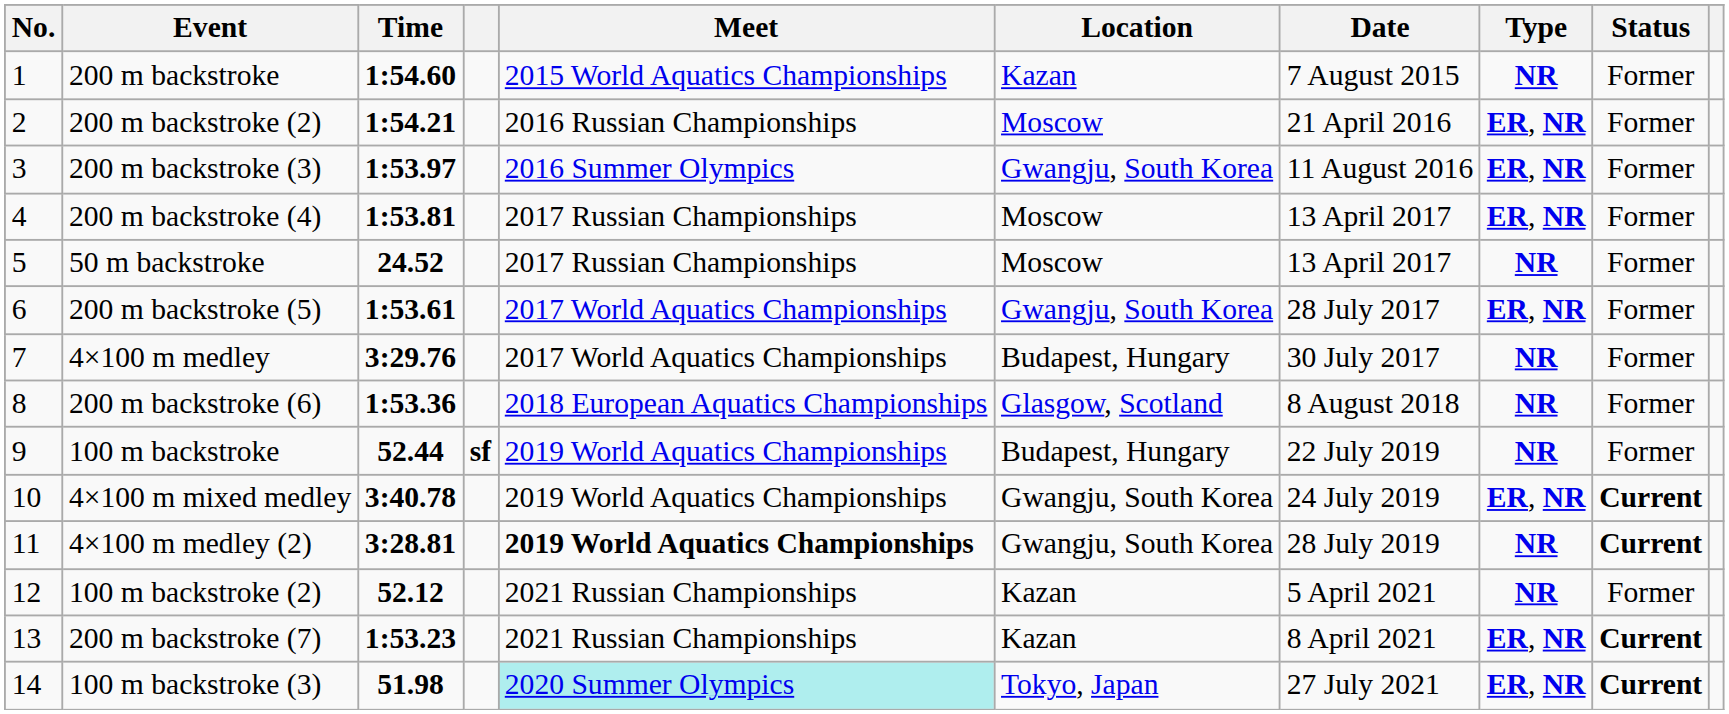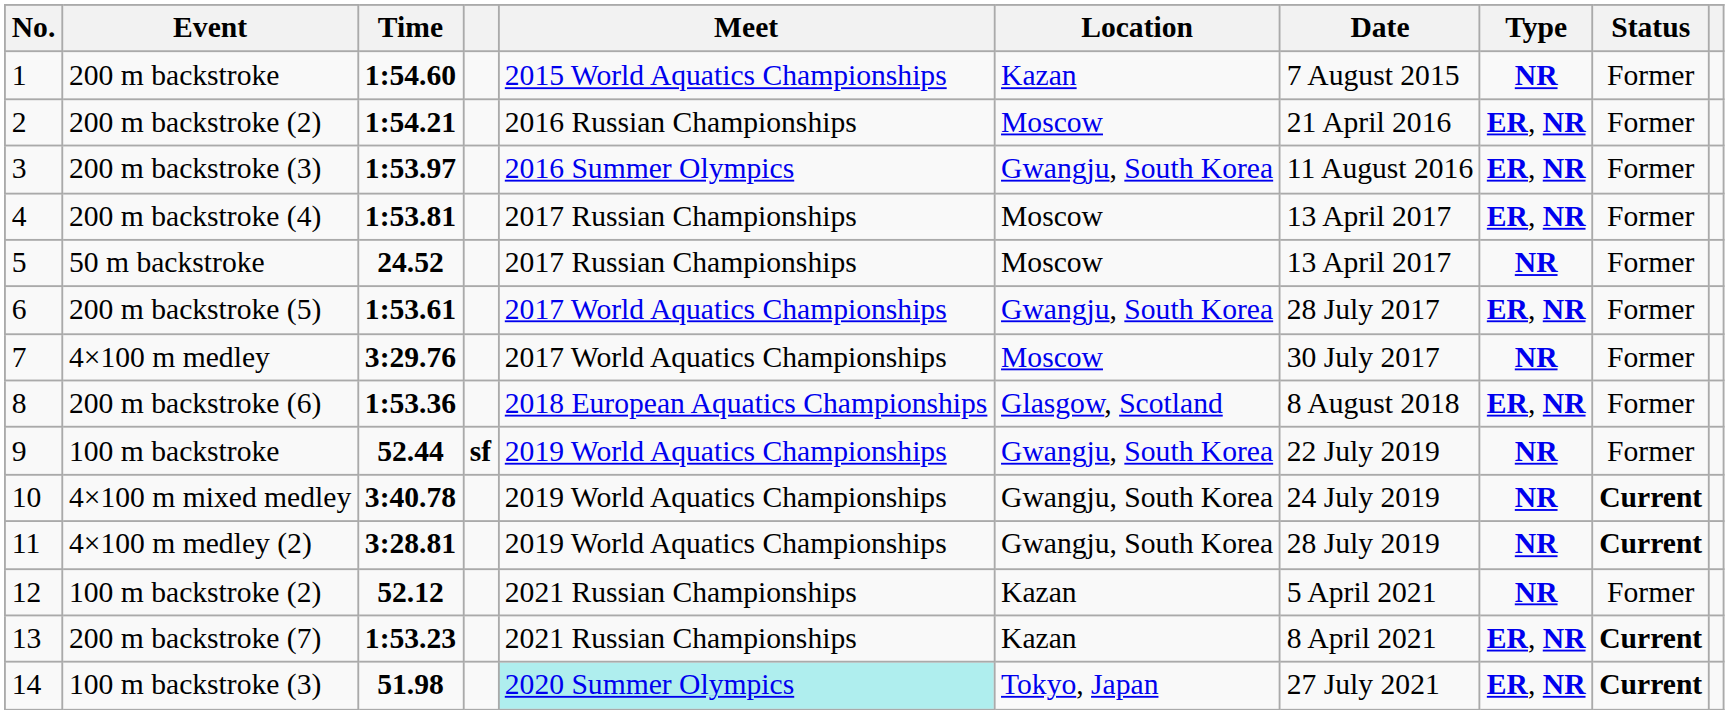4×100 m medley | Location: Budapest, Hungary -> Moscow
200 m backstroke (6) | Type: NR -> ER, NR
100 m backstroke | Location: Budapest, Hungary -> Gwangju, South Korea
4×100 m mixed medley | Type: ER, NR -> NR
4×100 m medley (2) | Meet: bold -> normal
